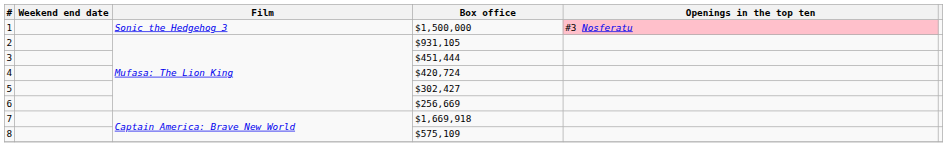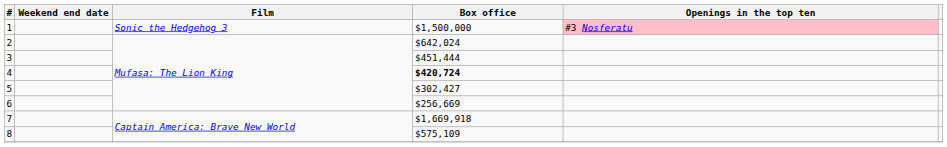2 | Box office: $931,105 -> $642,024
4 | Box office: normal -> bold
